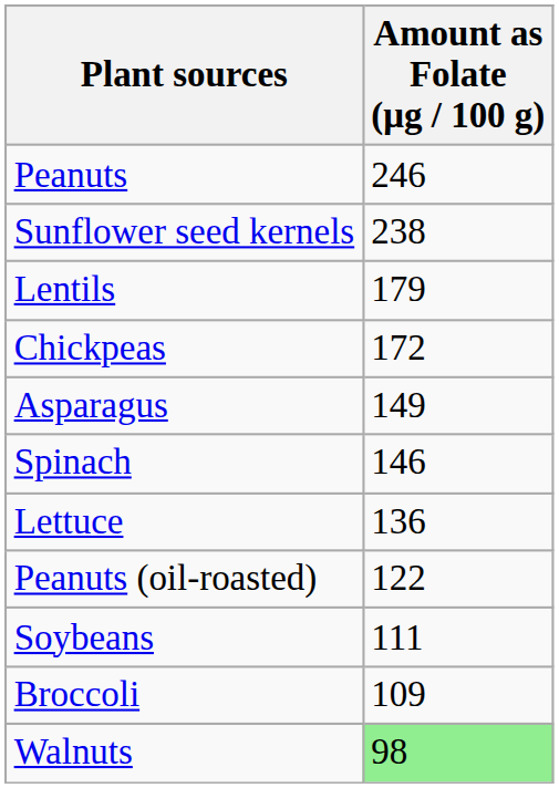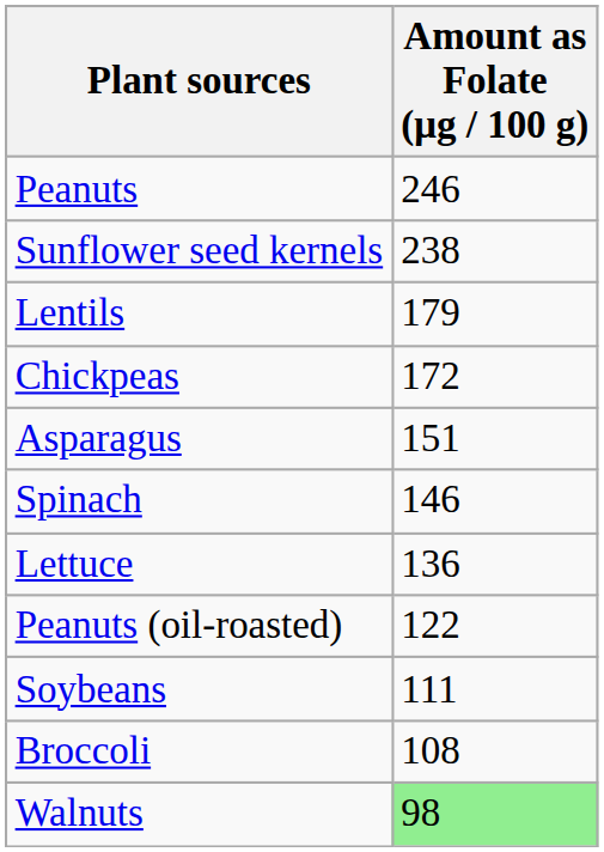Asparagus | Amount as Folate (μg / 100 g): 149 -> 151
Broccoli | Amount as Folate (μg / 100 g): 109 -> 108
